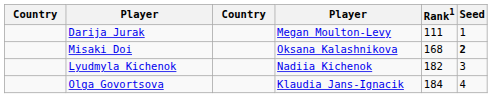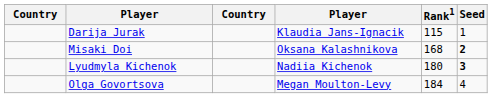Darija Jurak | column 4: Megan Moulton-Levy -> Klaudia Jans-Ignacik
Darija Jurak | Rank1: 111 -> 115
Lyudmyla Kichenok | Rank1: 182 -> 180
Lyudmyla Kichenok | Seed: normal -> bold
Olga Govortsova | column 4: Klaudia Jans-Ignacik -> Megan Moulton-Levy
